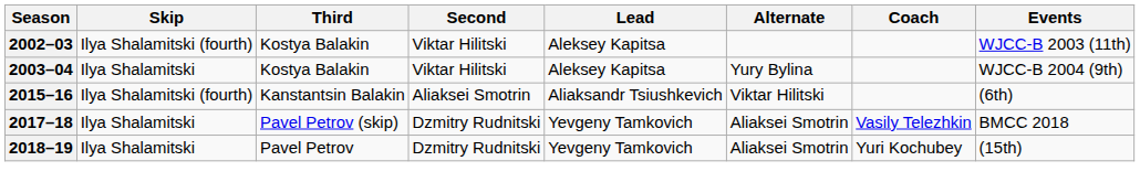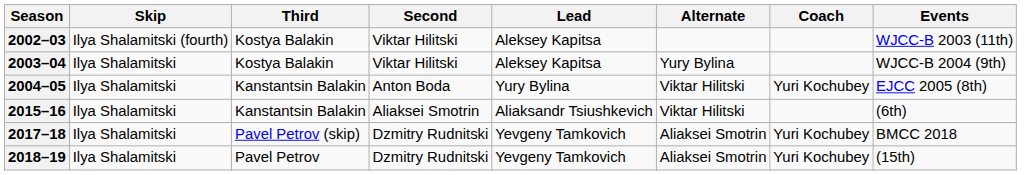+ row: 2004–05 | Ilya Shalamitski | Kanstantsin Balakin | Anton Boda | Yury Bylina | Viktar Hilitski | Yuri Kochubey | EJCC 2005 (8th)
2015–16 | Skip: Ilya Shalamitski (fourth) -> Ilya Shalamitski
2017–18 | Coach: Vasily Telezhkin -> Yuri Kochubey
